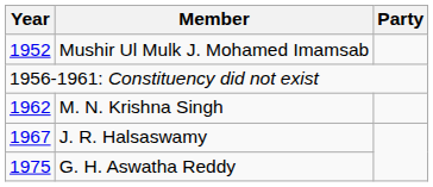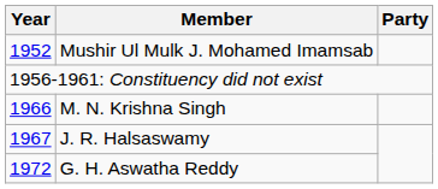M. N. Krishna Singh | Year: 1962 -> 1966
G. H. Aswatha Reddy | Year: 1975 -> 1972
